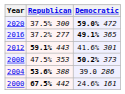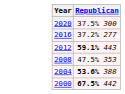- column: Democratic | 59.0% 472 | 49.1% 365 | 41.6% 301 | 50.2% 373 | 39.0 286 | 24.6% 161
